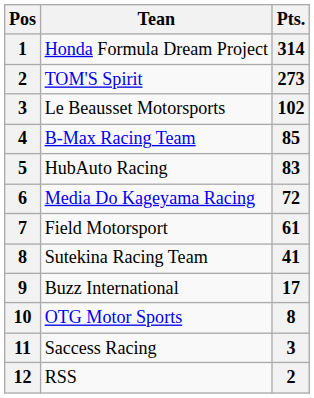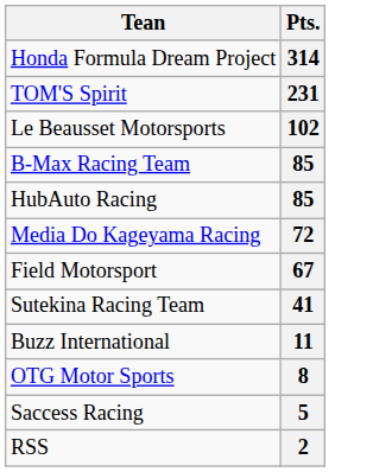- column: Pos | 1 | 2 | 3 | 4 | 5 | 6 | 7 | 8 | 9 | 10 | 11 | 12
TOM'S Spirit | Pts.: 273 -> 231
HubAuto Racing | Pts.: 83 -> 85
Field Motorsport | Pts.: 61 -> 67
Buzz International | Pts.: 17 -> 11
Saccess Racing | Pts.: 3 -> 5
